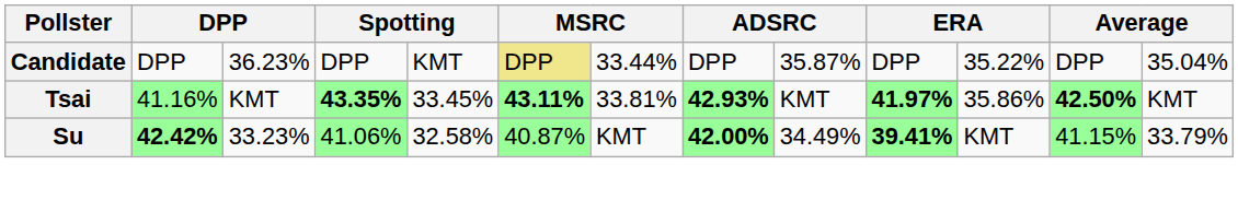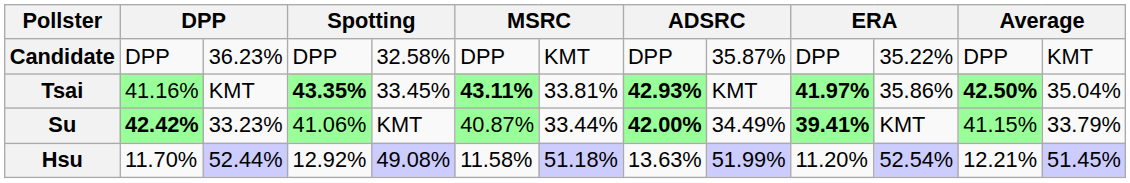Candidate | column 5: KMT -> 32.58%
Candidate | column 6: khaki background -> no background
Candidate | column 7: 33.44% -> KMT
Candidate | column 13: 35.04% -> KMT
Tsai | column 13: KMT -> 35.04%
Su | column 5: 32.58% -> KMT
Su | column 7: KMT -> 33.44%
+ row: Hsu | 11.70% | 52.44% | 12.92% | 49.08% | 11.58% | 51.18% | 13.63% | 51.99% | 11.20% | 52.54% | 12.21% | 51.45%
